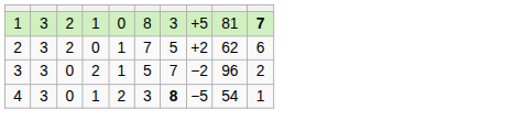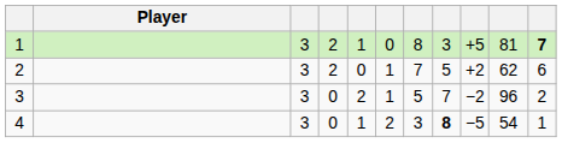+ column: Player
